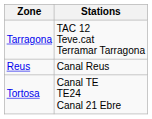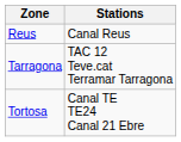rows swapped: Reus <-> Tarragona
